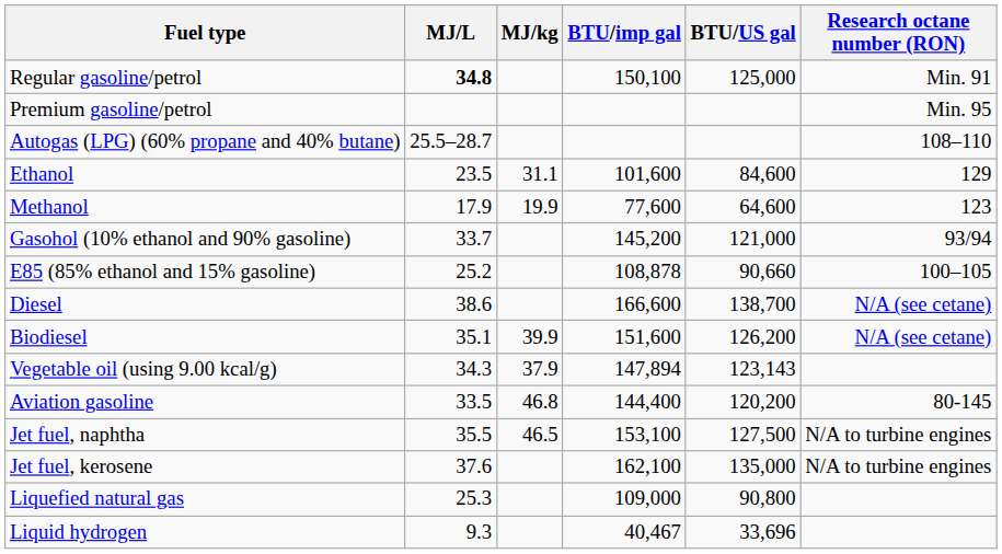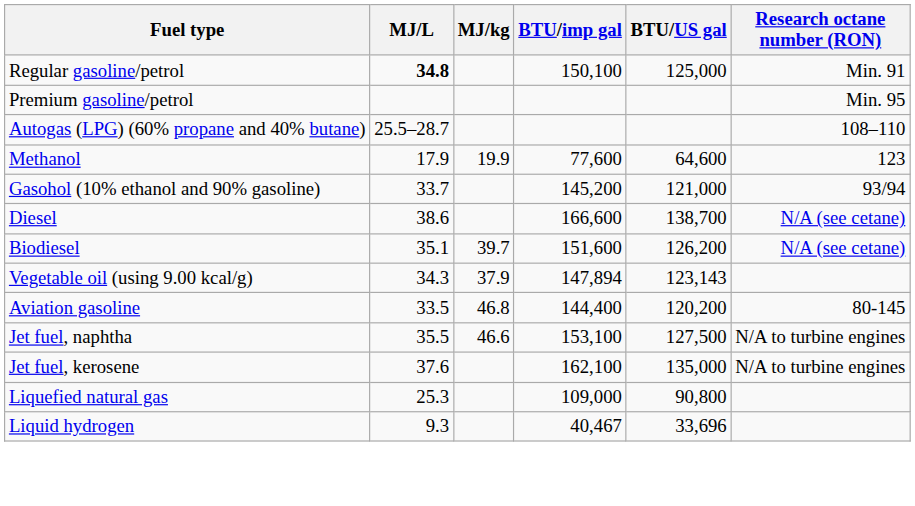- row: Ethanol | 23.5 | 31.1 | 101,600 | 84,600 | 129
- row: E85 (85% ethanol and 15% gasoline) | 25.2 | 108,878 | 90,660 | 100–105
Biodiesel | MJ/kg: 39.9 -> 39.7
Jet fuel, naphtha | MJ/kg: 46.5 -> 46.6
